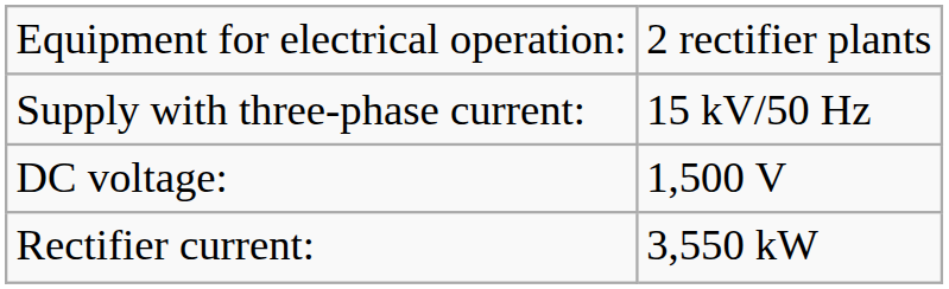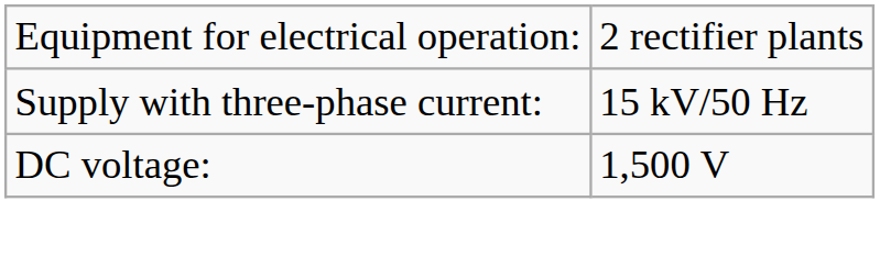- row: Rectifier current: | 3,550 kW
